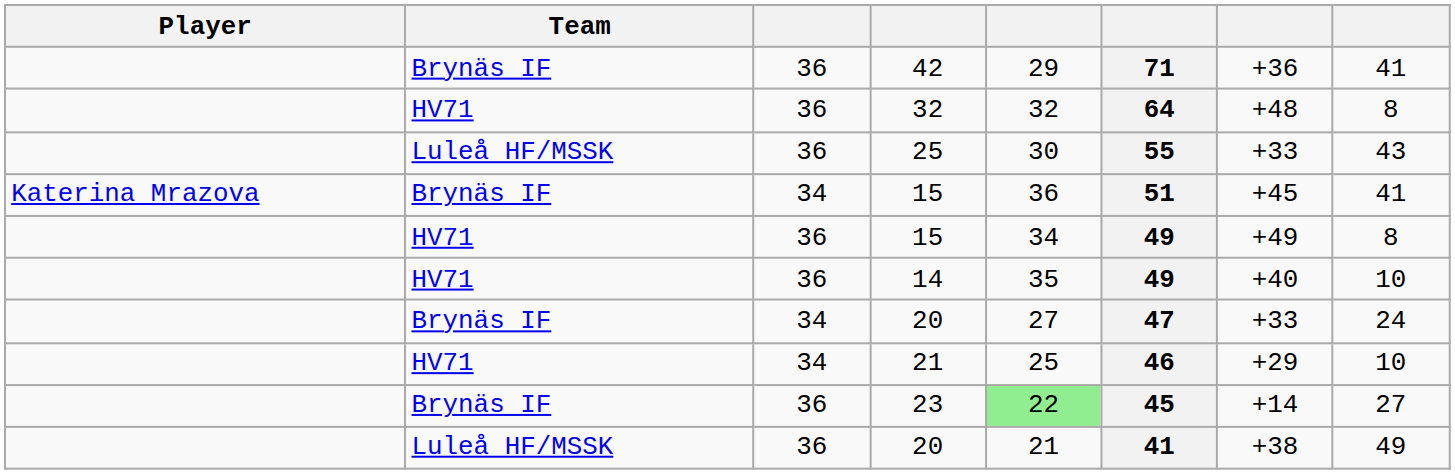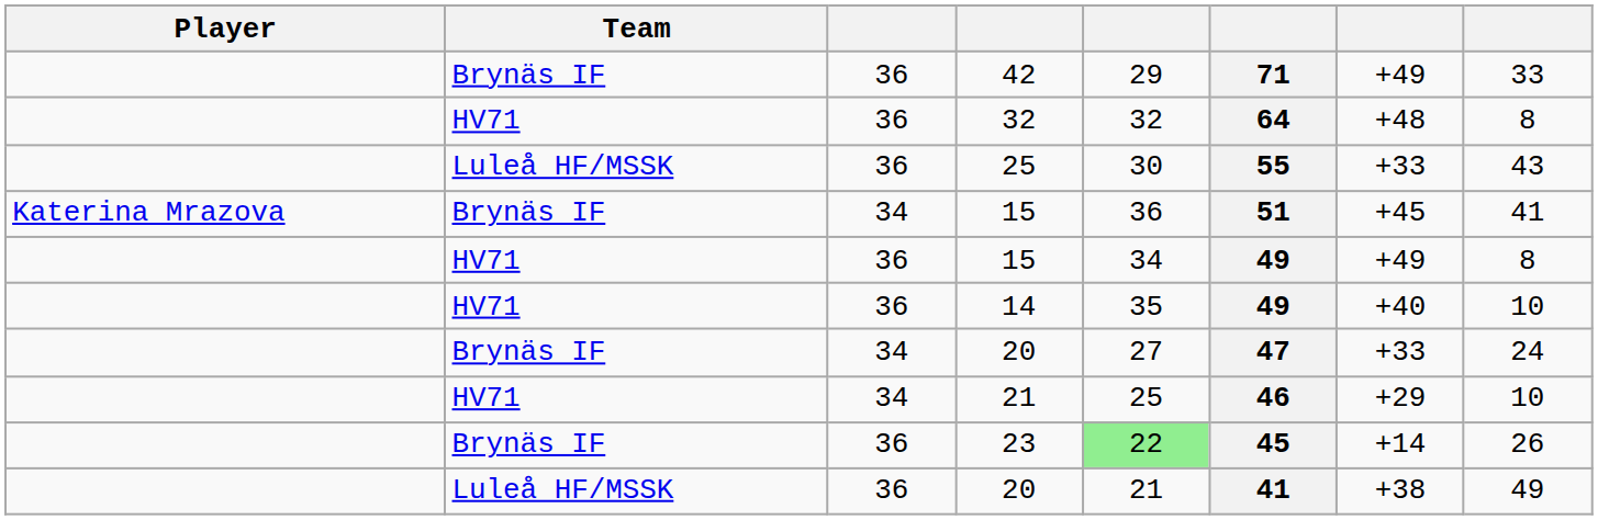42 | column 7: +36 -> +49
42 | column 8: 41 -> 33
23 | column 8: 27 -> 26
